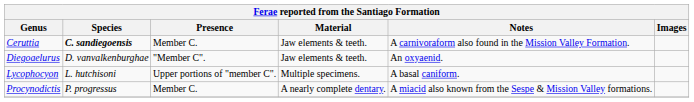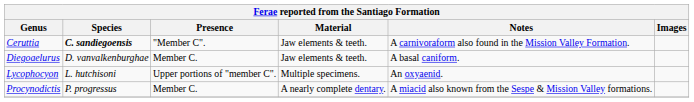Ceruttia | Presence: Member C. -> "Member C".
Diegoaelurus | Presence: "Member C". -> Member C.
Diegoaelurus | Notes: An oxyaenid. -> A basal caniform.
Lycophocyon | Notes: A basal caniform. -> An oxyaenid.
